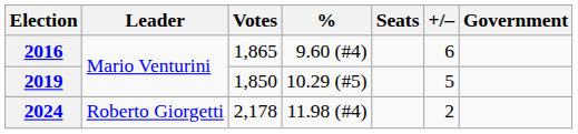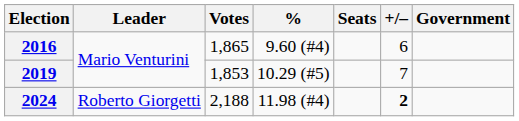2019 | Votes: 1,850 -> 1,853
2019 | +/–: 5 -> 7
2024 | Votes: 2,178 -> 2,188
2024 | +/–: normal -> bold
